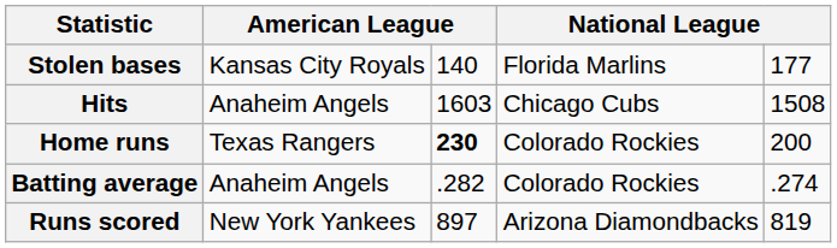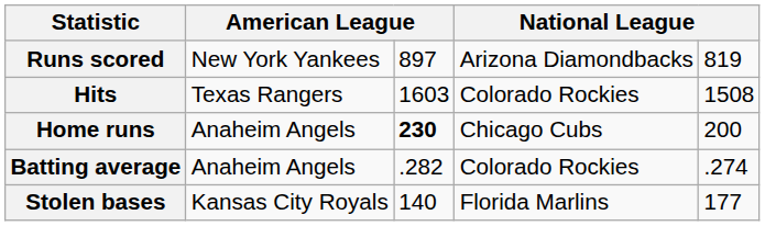rows swapped: Runs scored <-> Stolen bases
Hits | column 2: Anaheim Angels -> Texas Rangers
Hits | column 4: Chicago Cubs -> Colorado Rockies
Home runs | column 2: Texas Rangers -> Anaheim Angels
Home runs | column 4: Colorado Rockies -> Chicago Cubs
